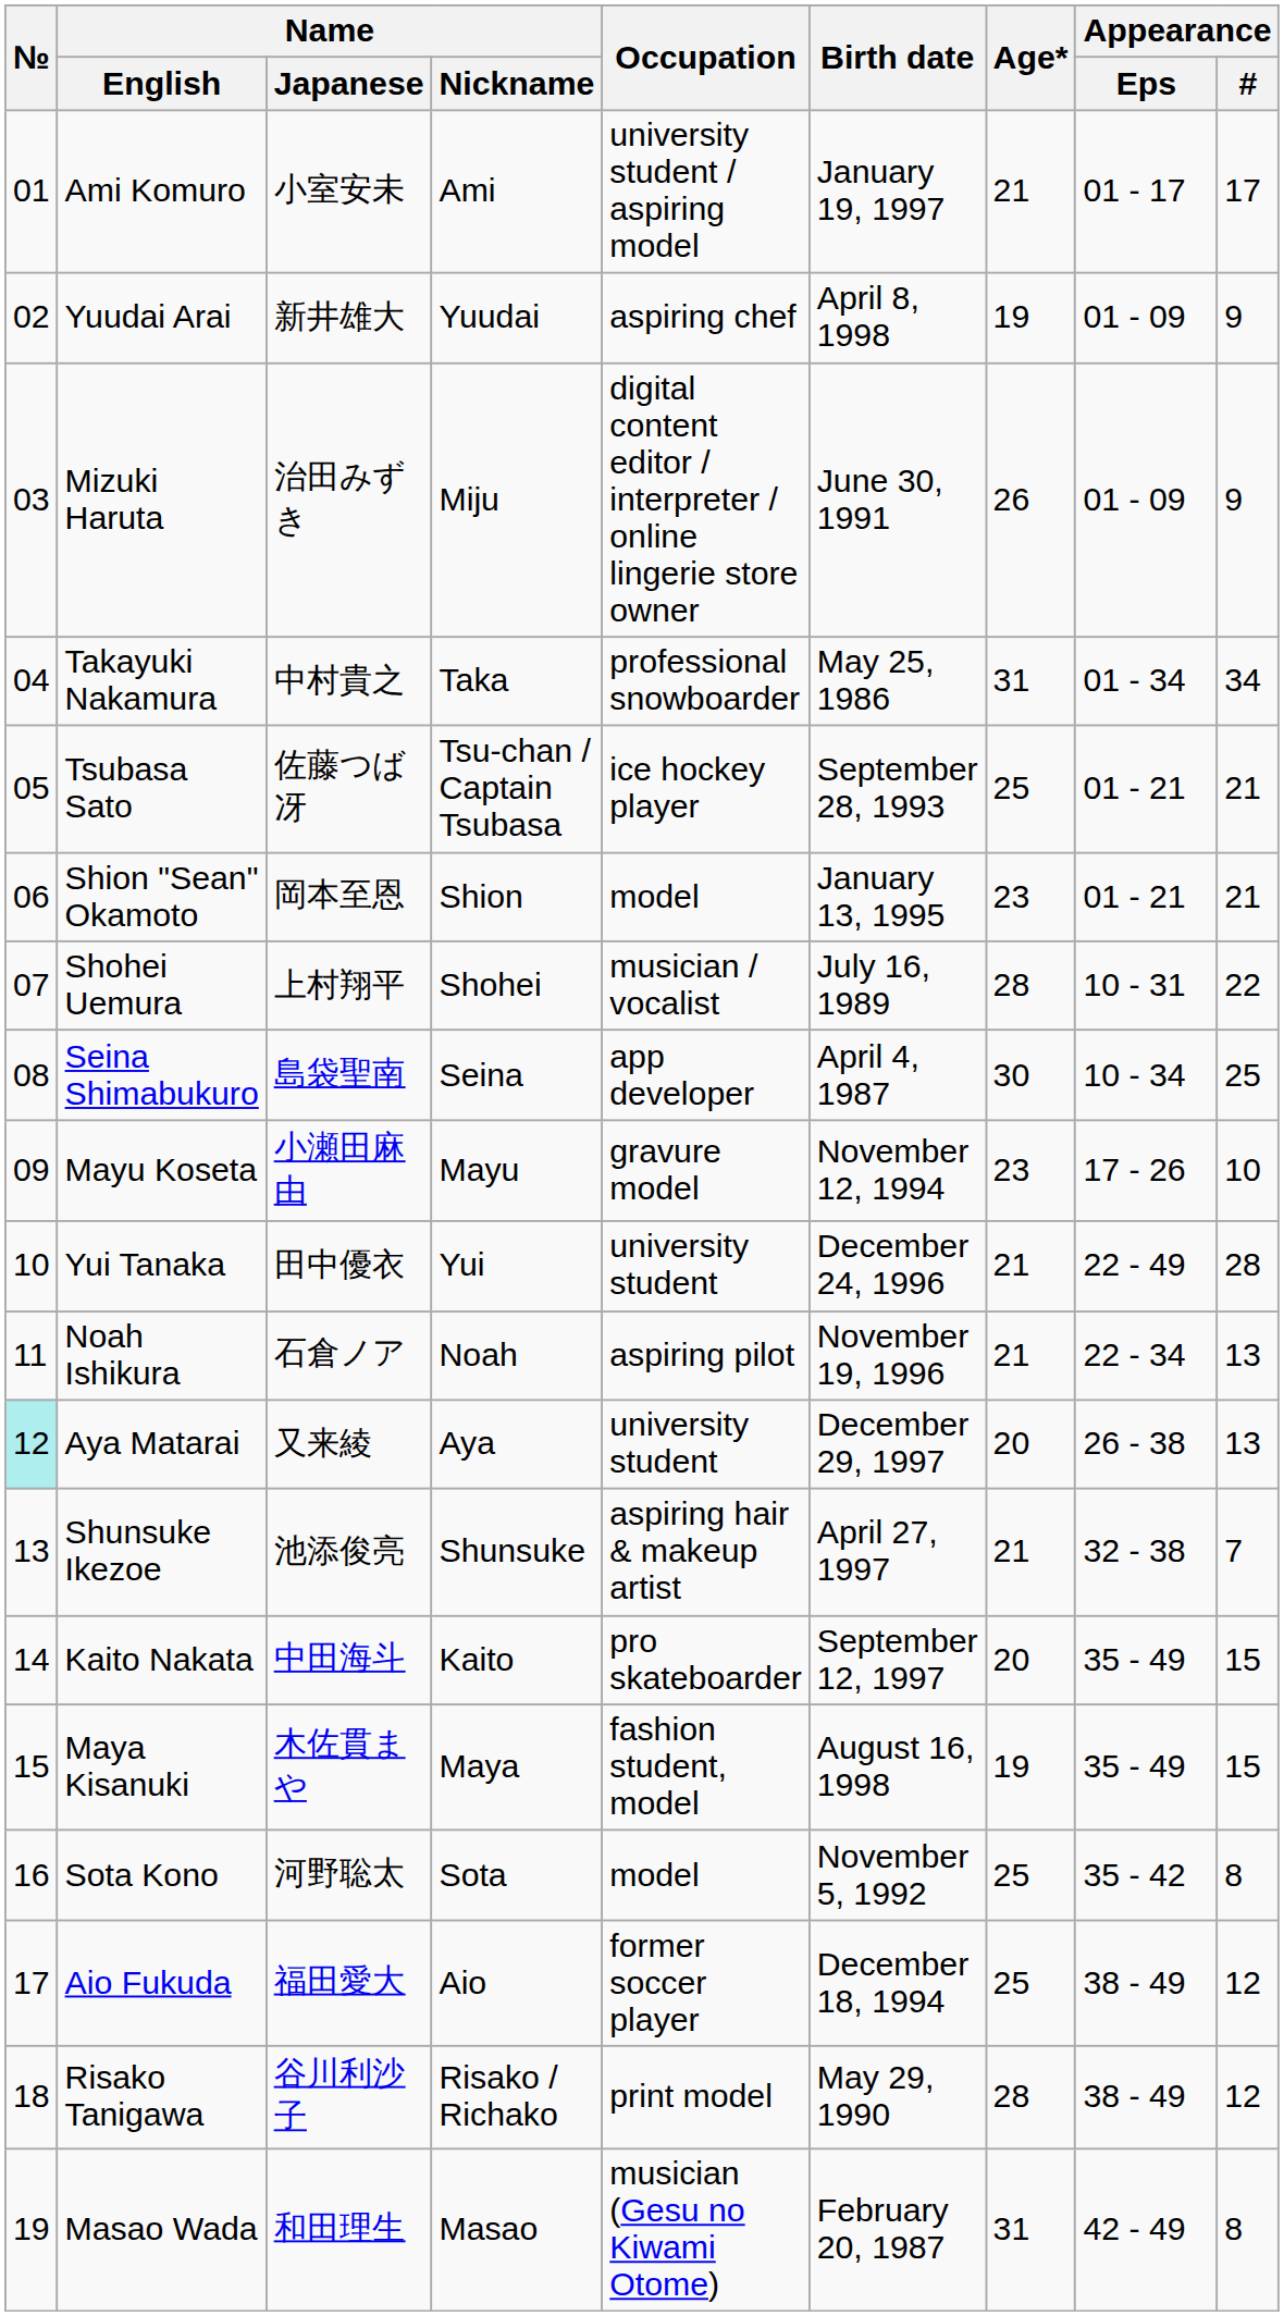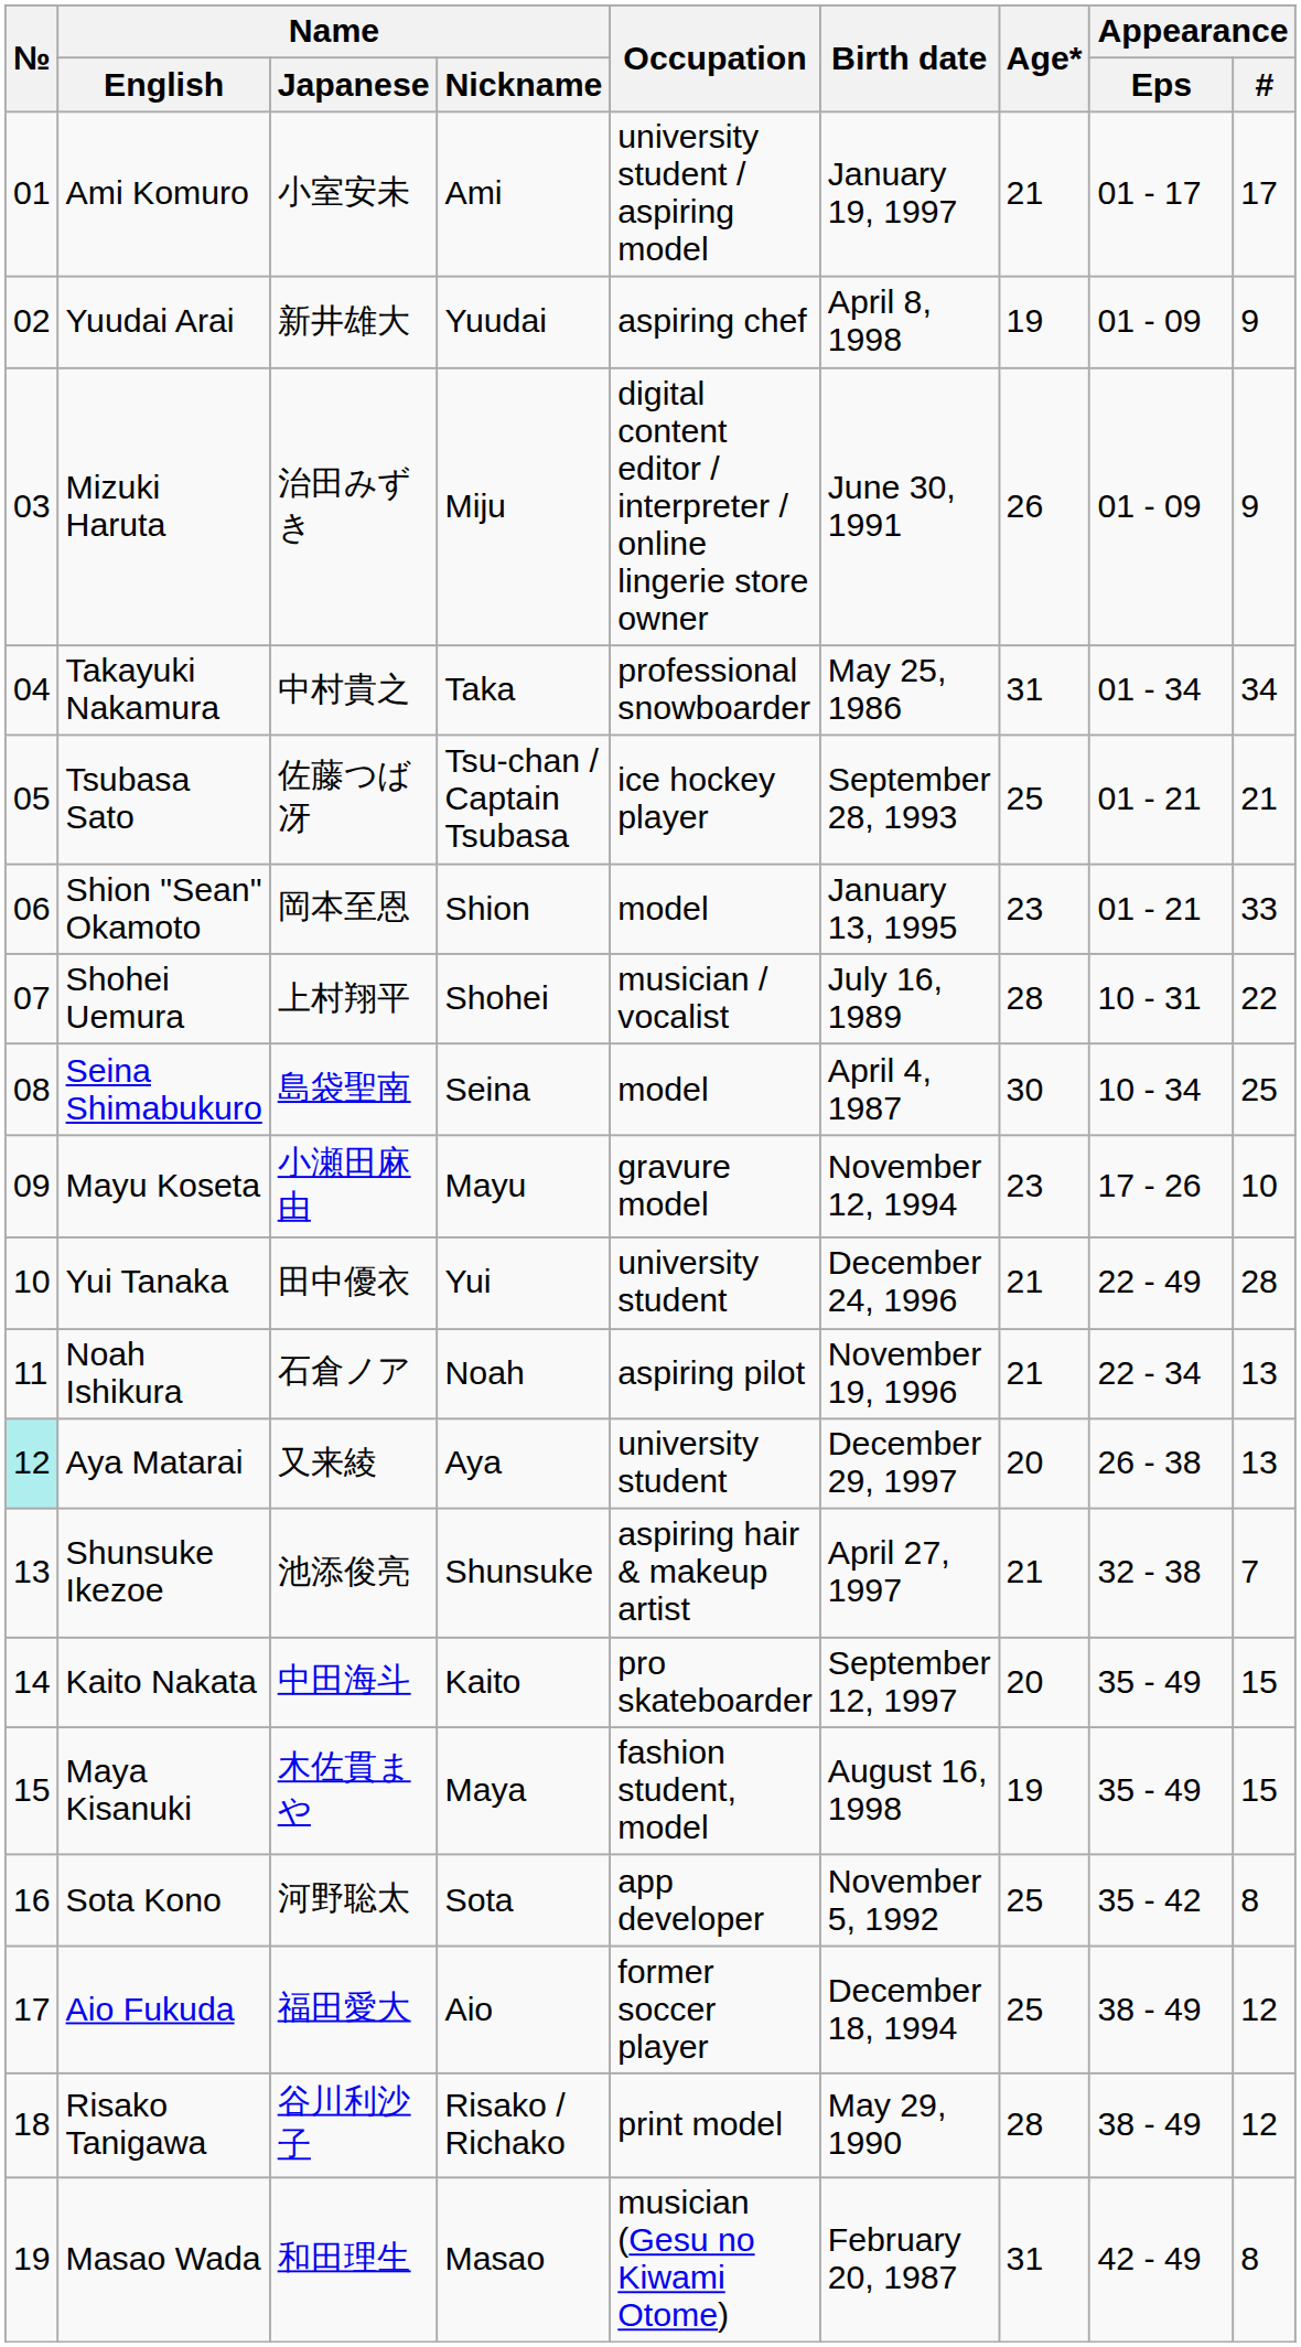Shion "Sean" Okamoto | Appearance / #: 21 -> 33
Seina Shimabukuro | Occupation: app developer -> model
Sota Kono | Occupation: model -> app developer
